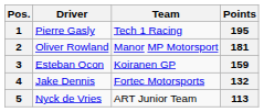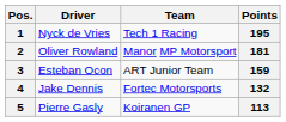1 | Driver: Pierre Gasly -> Nyck de Vries
3 | Team: Koiranen GP -> ART Junior Team
5 | Driver: Nyck de Vries -> Pierre Gasly
5 | Team: ART Junior Team -> Koiranen GP
